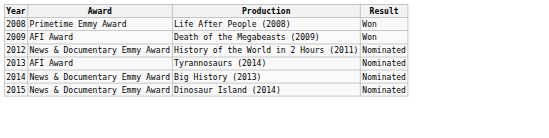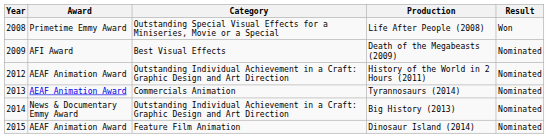+ column: Category | Outstanding Special Visual Effects for a Miniseries, Movie or a Special | Best Visual Effects | Outstanding Individual Achievement in a Craft: Graphic Design and Art Direction | Commercials Animation | Outstanding Individual Achievement in a Craft: Graphic Design and Art Direction | Feature Film Animation
Death of the Megabeasts (2009) | Result: Won -> Nominated
History of the World in 2 Hours (2011) | Award: News & Documentary Emmy Award -> AEAF Animation Award
Tyrannosaurs (2014) | Award: AFI Award -> AEAF Animation Award
Dinosaur Island (2014) | Award: News & Documentary Emmy Award -> AEAF Animation Award
